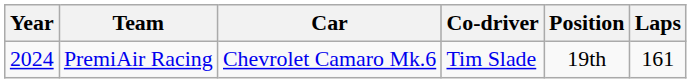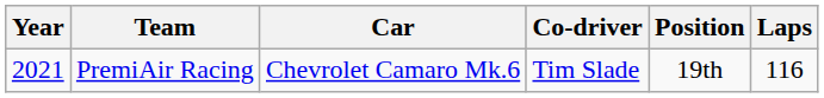PremiAir Racing | Year: 2024 -> 2021
PremiAir Racing | Laps: 161 -> 116
